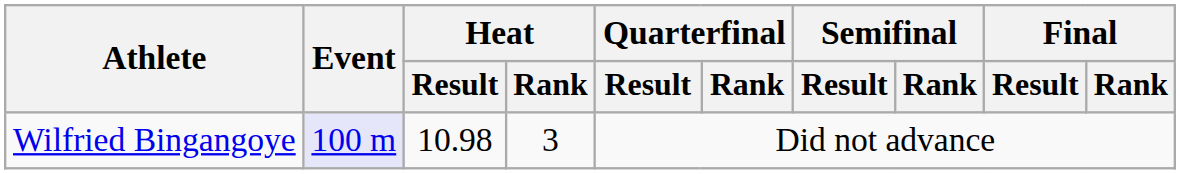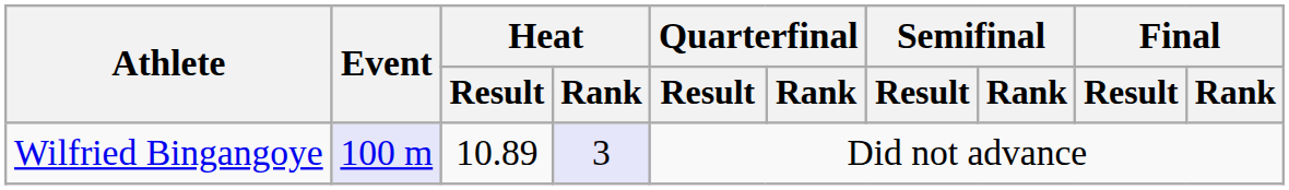Wilfried Bingangoye | Heat / Result: 10.98 -> 10.89
Wilfried Bingangoye | Heat / Rank: no background -> lavender background
